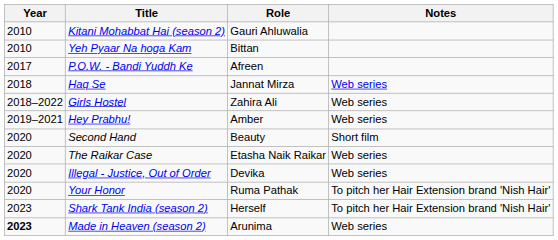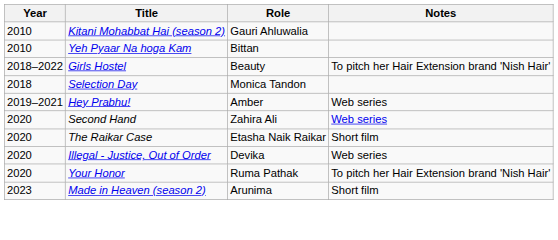- row: 2017 | P.O.W. - Bandi Yuddh Ke | Afreen
- row: 2018 | Haq Se | Jannat Mirza | Web series
Girls Hostel | Role: Zahira Ali -> Beauty
Girls Hostel | Notes: Web series -> To pitch her Hair Extension brand 'Nish Hair'
+ row: 2018 | Selection Day | Monica Tandon
Second Hand | Role: Beauty -> Zahira Ali
Second Hand | Notes: Short film -> Web series
The Raikar Case | Notes: Web series -> Short film
- row: 2023 | Shark Tank India (season 2) | Herself | To pitch her Hair Extension brand 'Nish Hair'
Made in Heaven (season 2) | Year: bold -> normal
Made in Heaven (season 2) | Notes: Web series -> Short film
